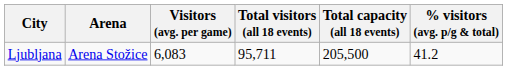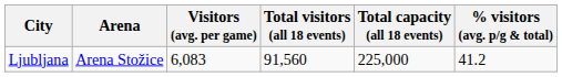Ljubljana | Total visitors (all 18 events): 95,711 -> 91,560
Ljubljana | Total capacity (all 18 events): 205,500 -> 225,000
